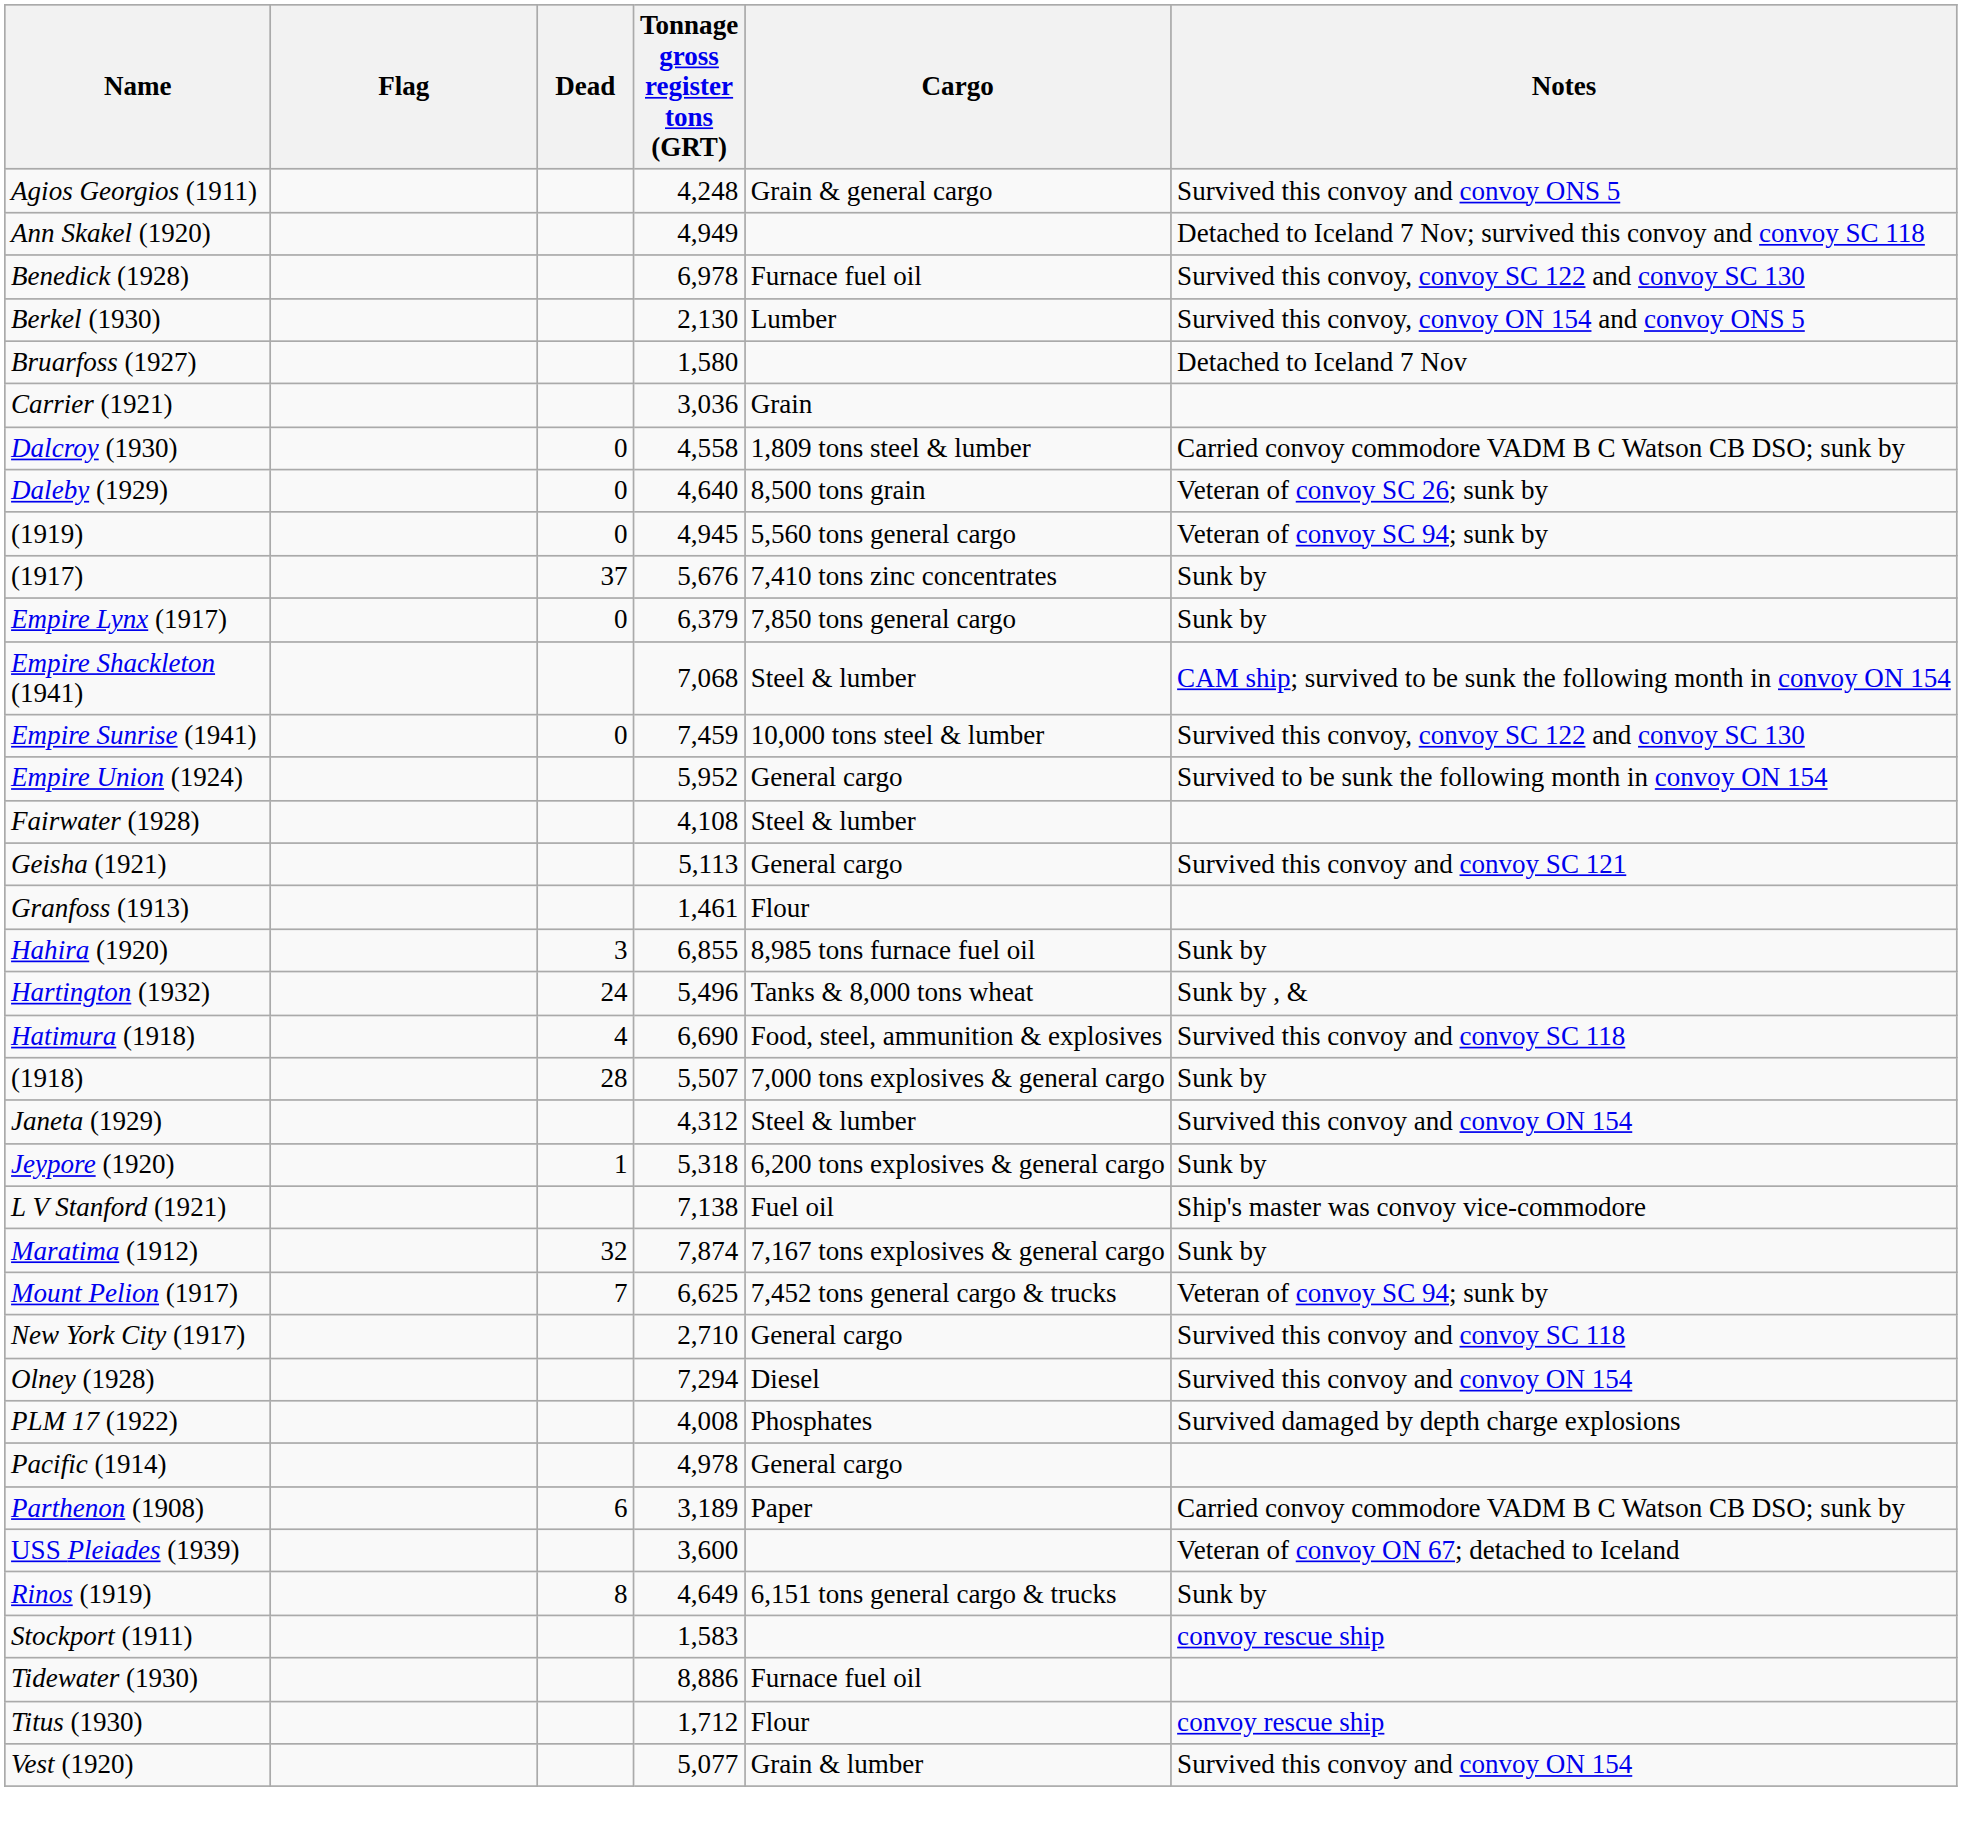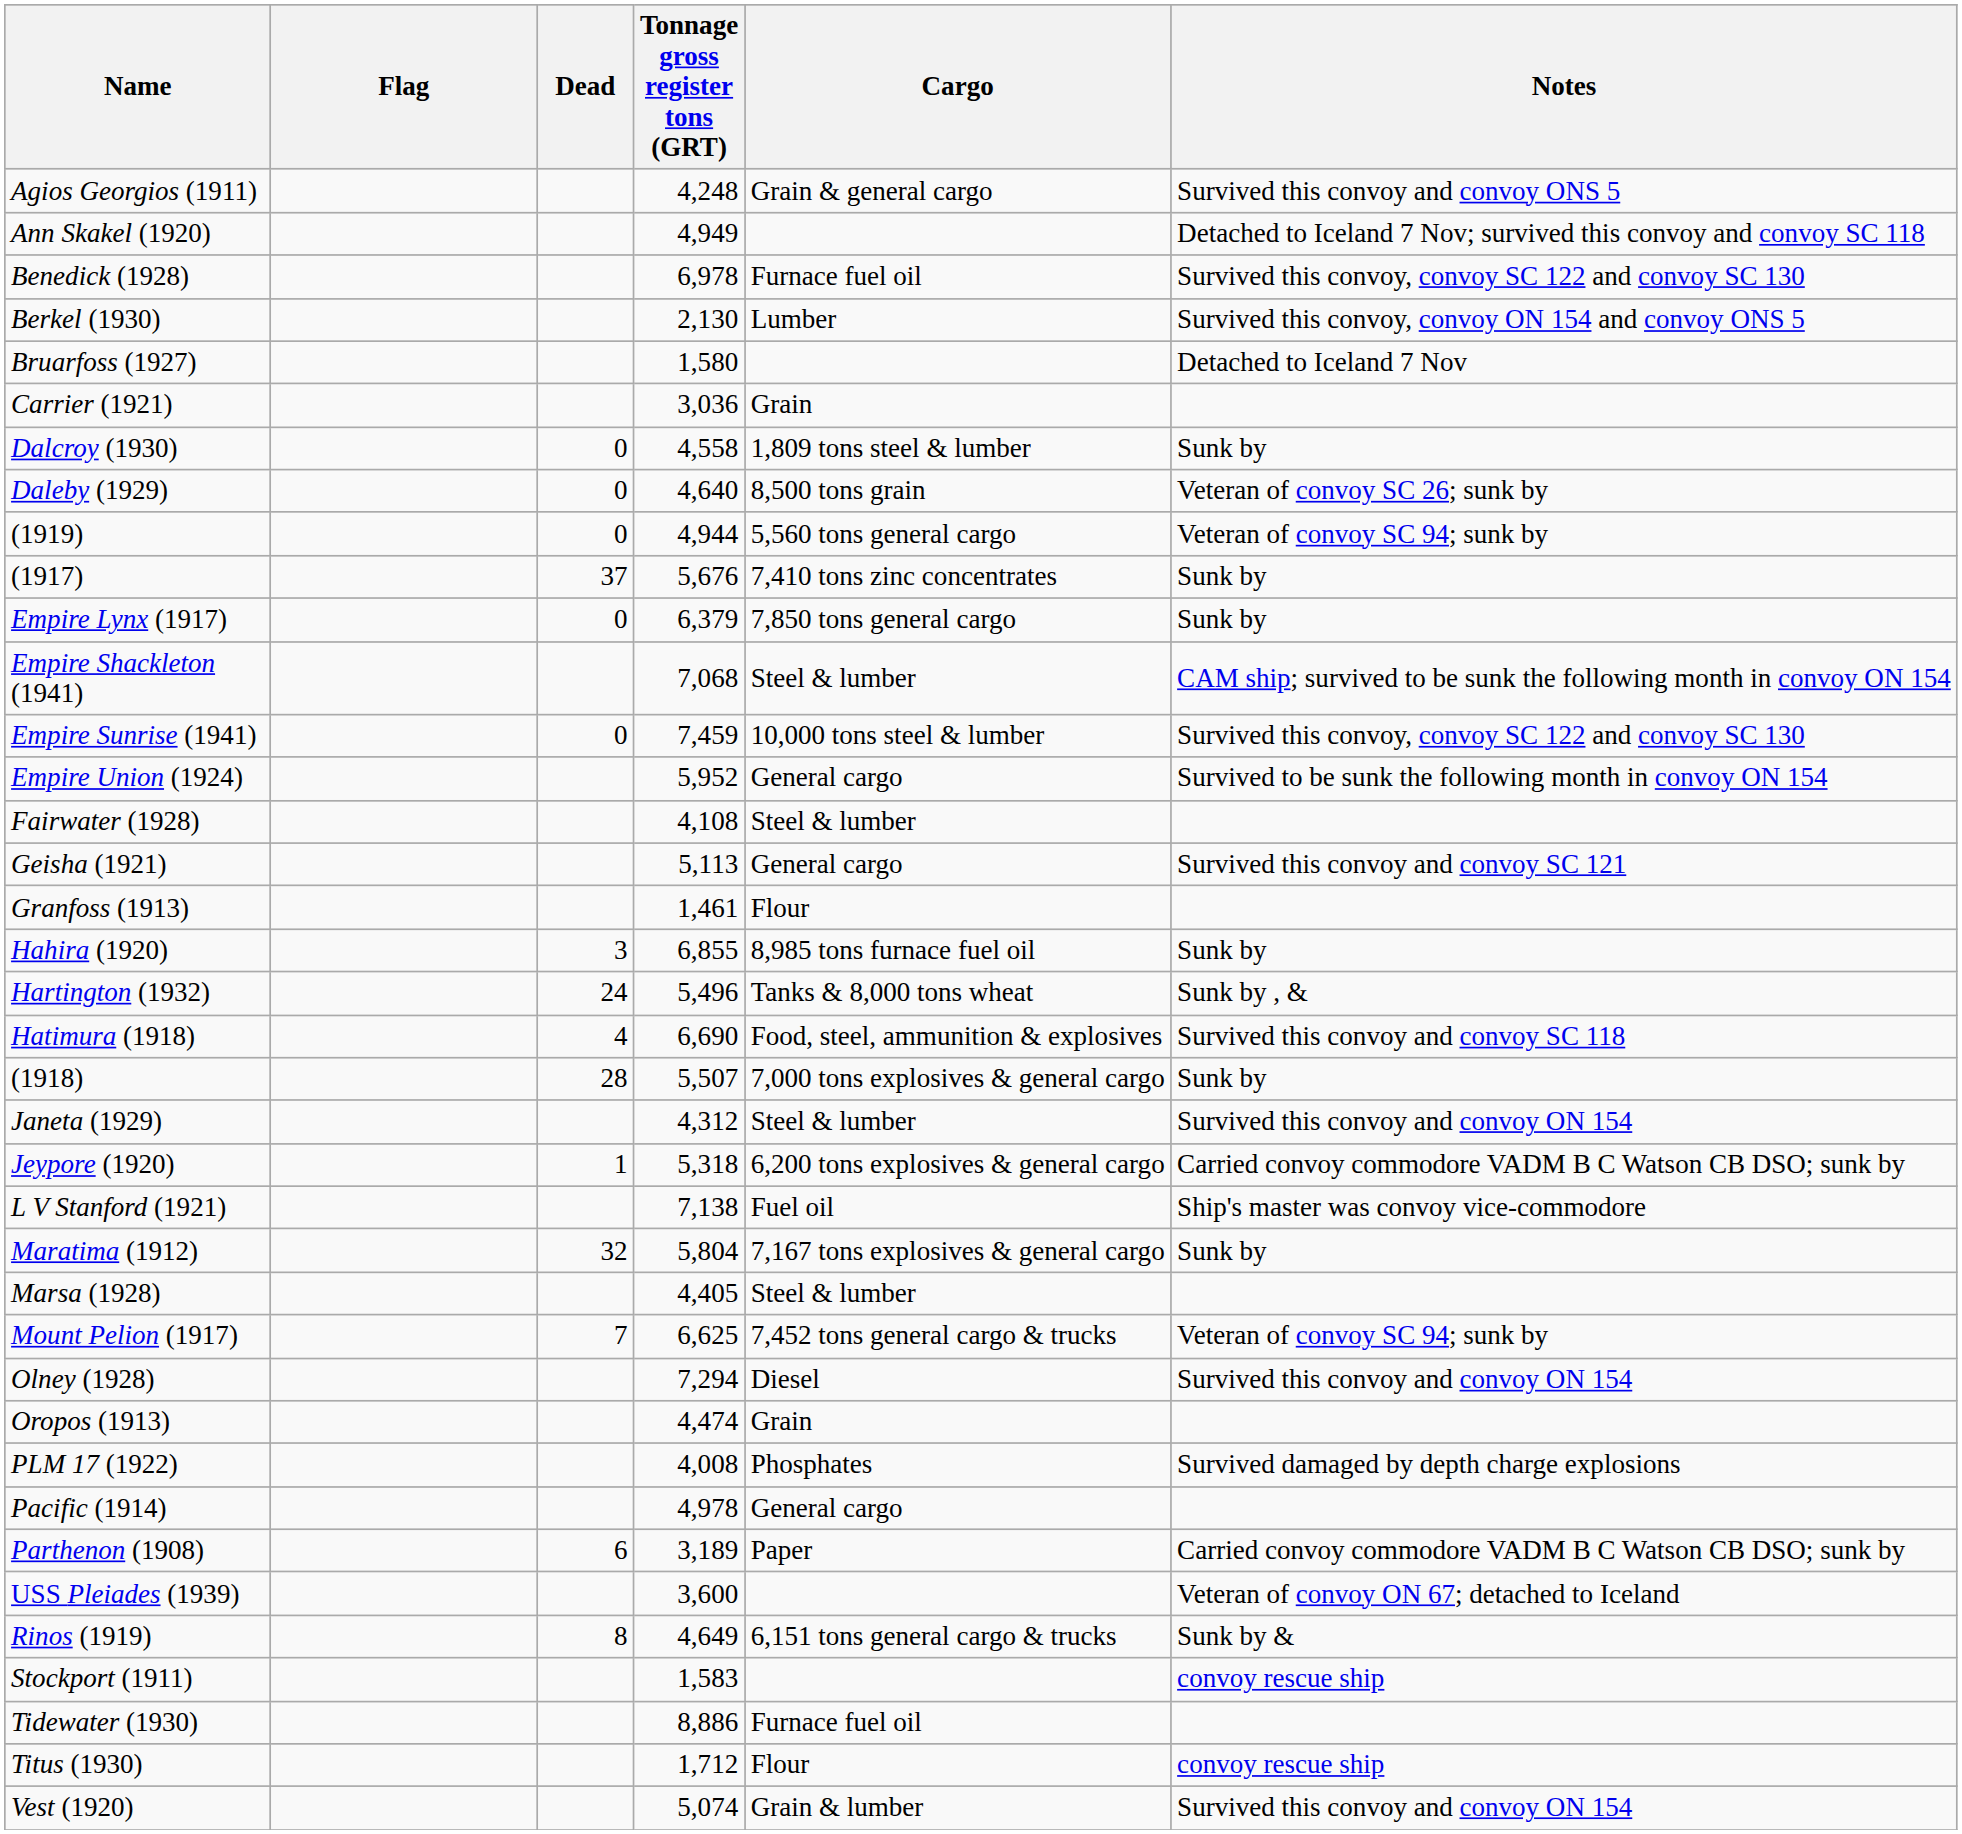Dalcroy (1930) | Notes: Carried convoy commodore VADM B C Watson CB DSO; sunk by -> Sunk by
(1919) | Tonnage gross register tons (GRT): 4,945 -> 4,944
Jeypore (1920) | Notes: Sunk by -> Carried convoy commodore VADM B C Watson CB DSO; sunk by
Maratima (1912) | Tonnage gross register tons (GRT): 7,874 -> 5,804
+ row: Marsa (1928) | 4,405 | Steel & lumber
- row: New York City (1917) | 2,710 | General cargo | Survived this convoy and convoy SC 118
+ row: Oropos (1913) | 4,474 | Grain
Rinos (1919) | Notes: Sunk by -> Sunk by &
Vest (1920) | Tonnage gross register tons (GRT): 5,077 -> 5,074
